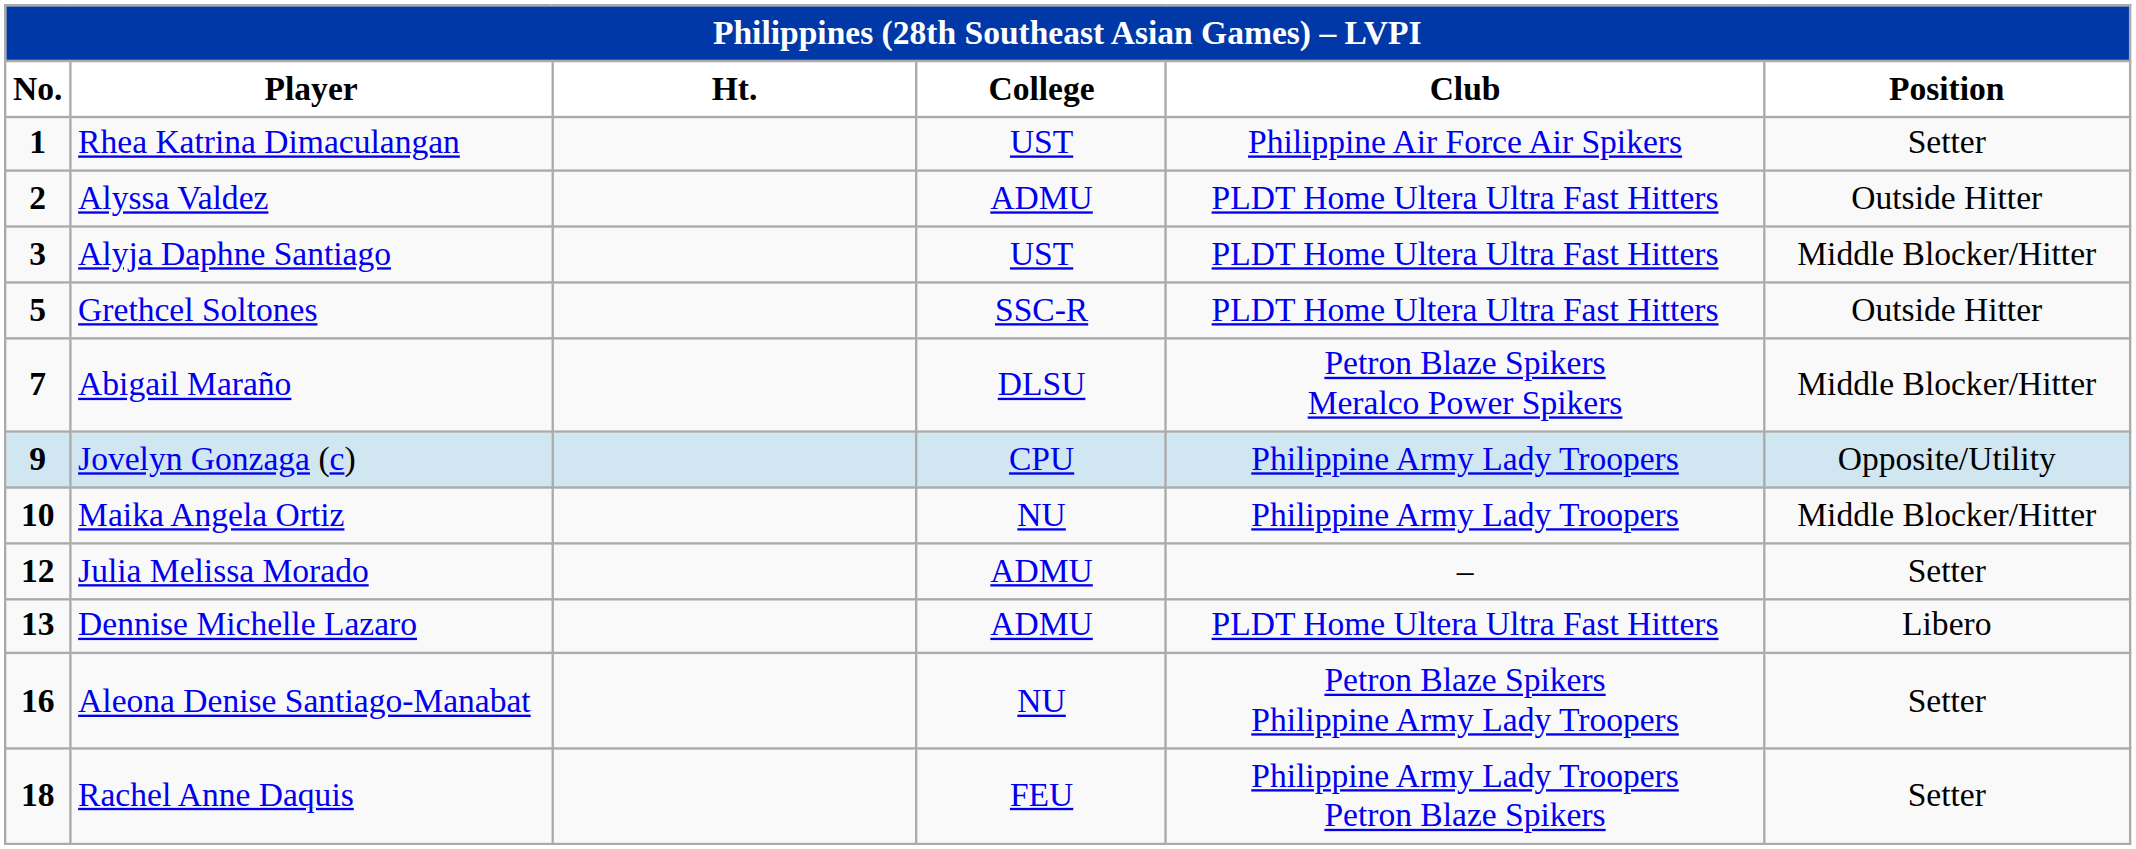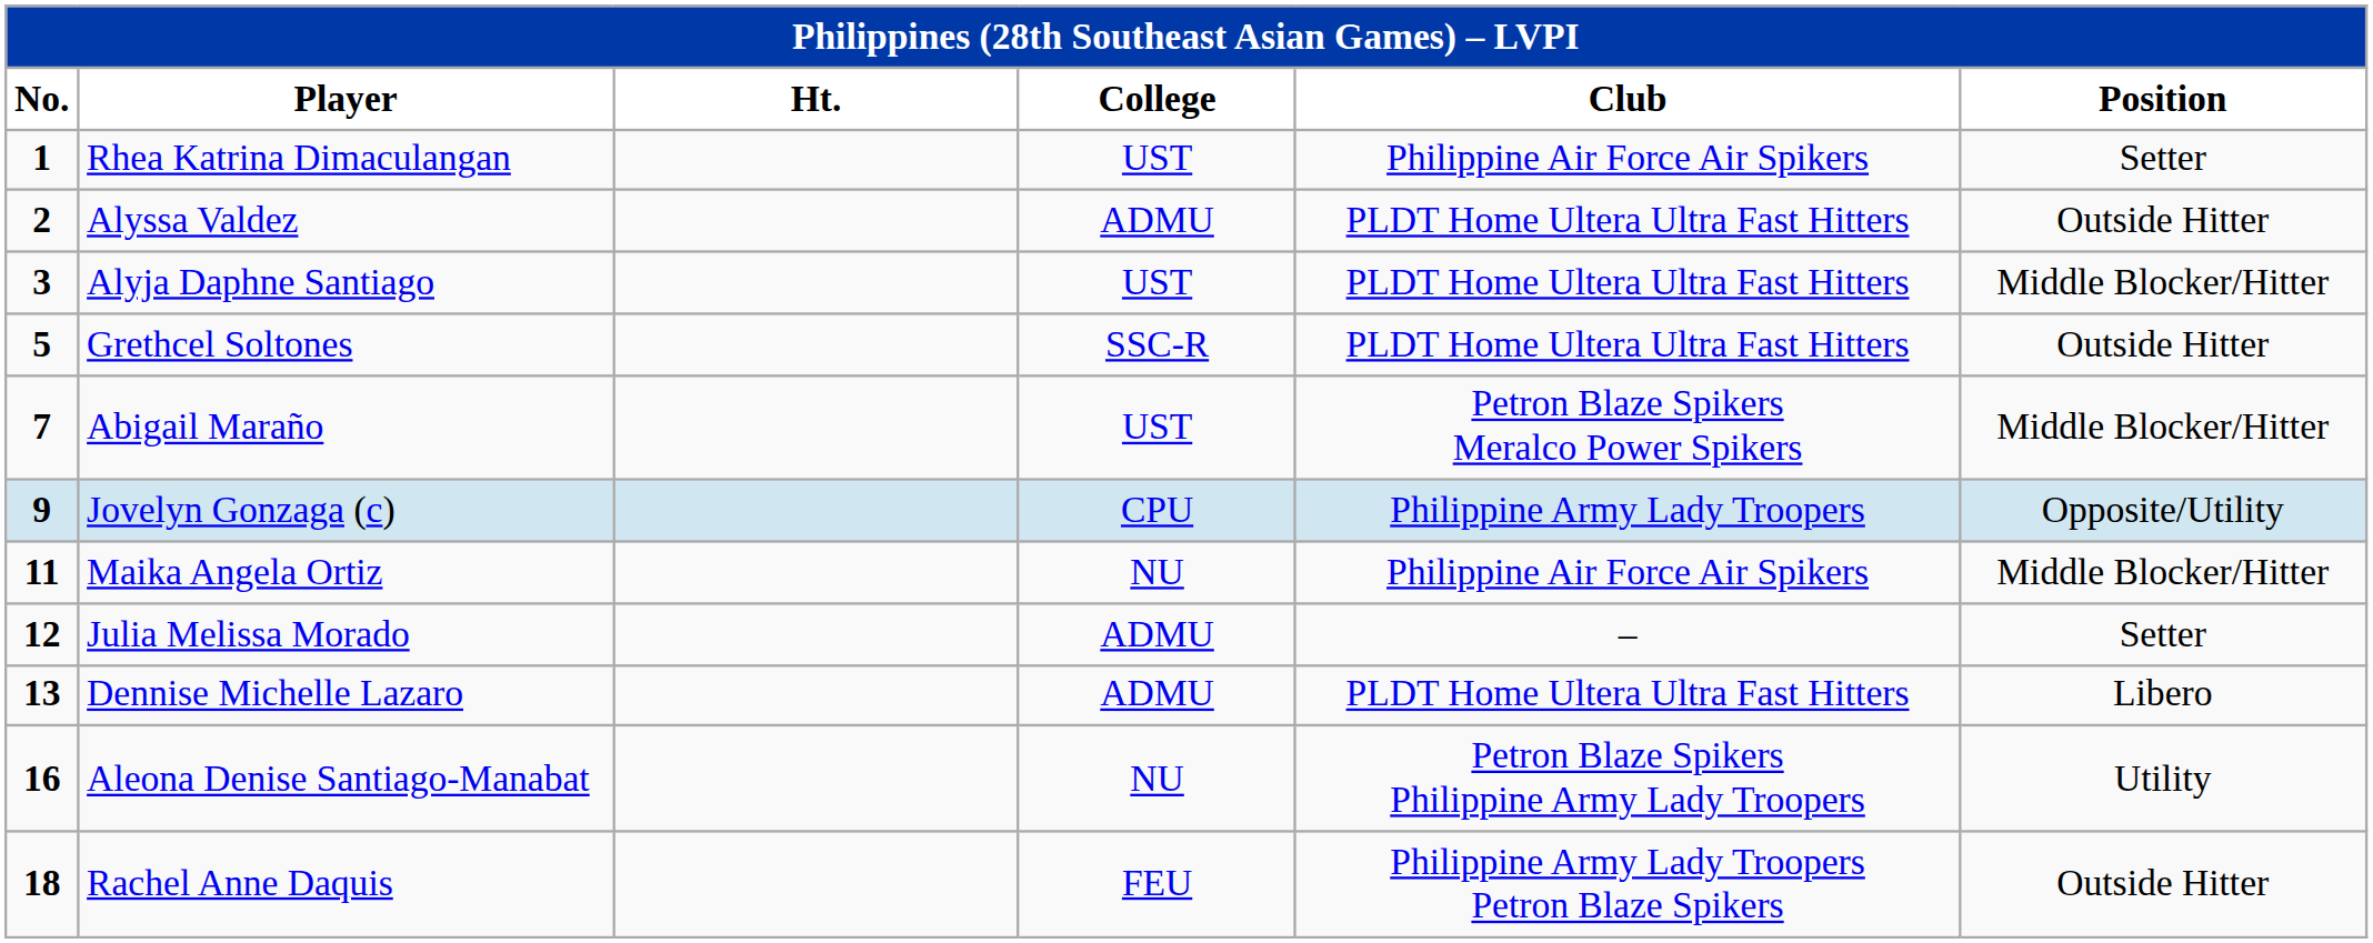Abigail Maraño | College: DLSU -> UST
Maika Angela Ortiz | No.: 10 -> 11
Maika Angela Ortiz | Club: Philippine Army Lady Troopers -> Philippine Air Force Air Spikers
Aleona Denise Santiago-Manabat | Position: Setter -> Utility
Rachel Anne Daquis | Position: Setter -> Outside Hitter
